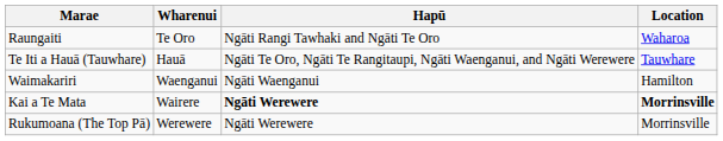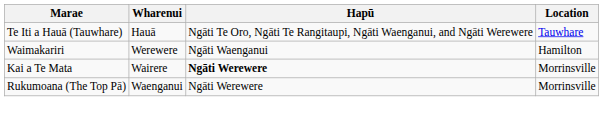- row: Raungaiti | Te Oro | Ngāti Rangi Tawhaki and Ngāti Te Oro | Waharoa
Waimakariri | Wharenui: Waenganui -> Werewere
Kai a Te Mata | Location: bold -> normal
Rukumoana (The Top Pā) | Wharenui: Werewere -> Waenganui
